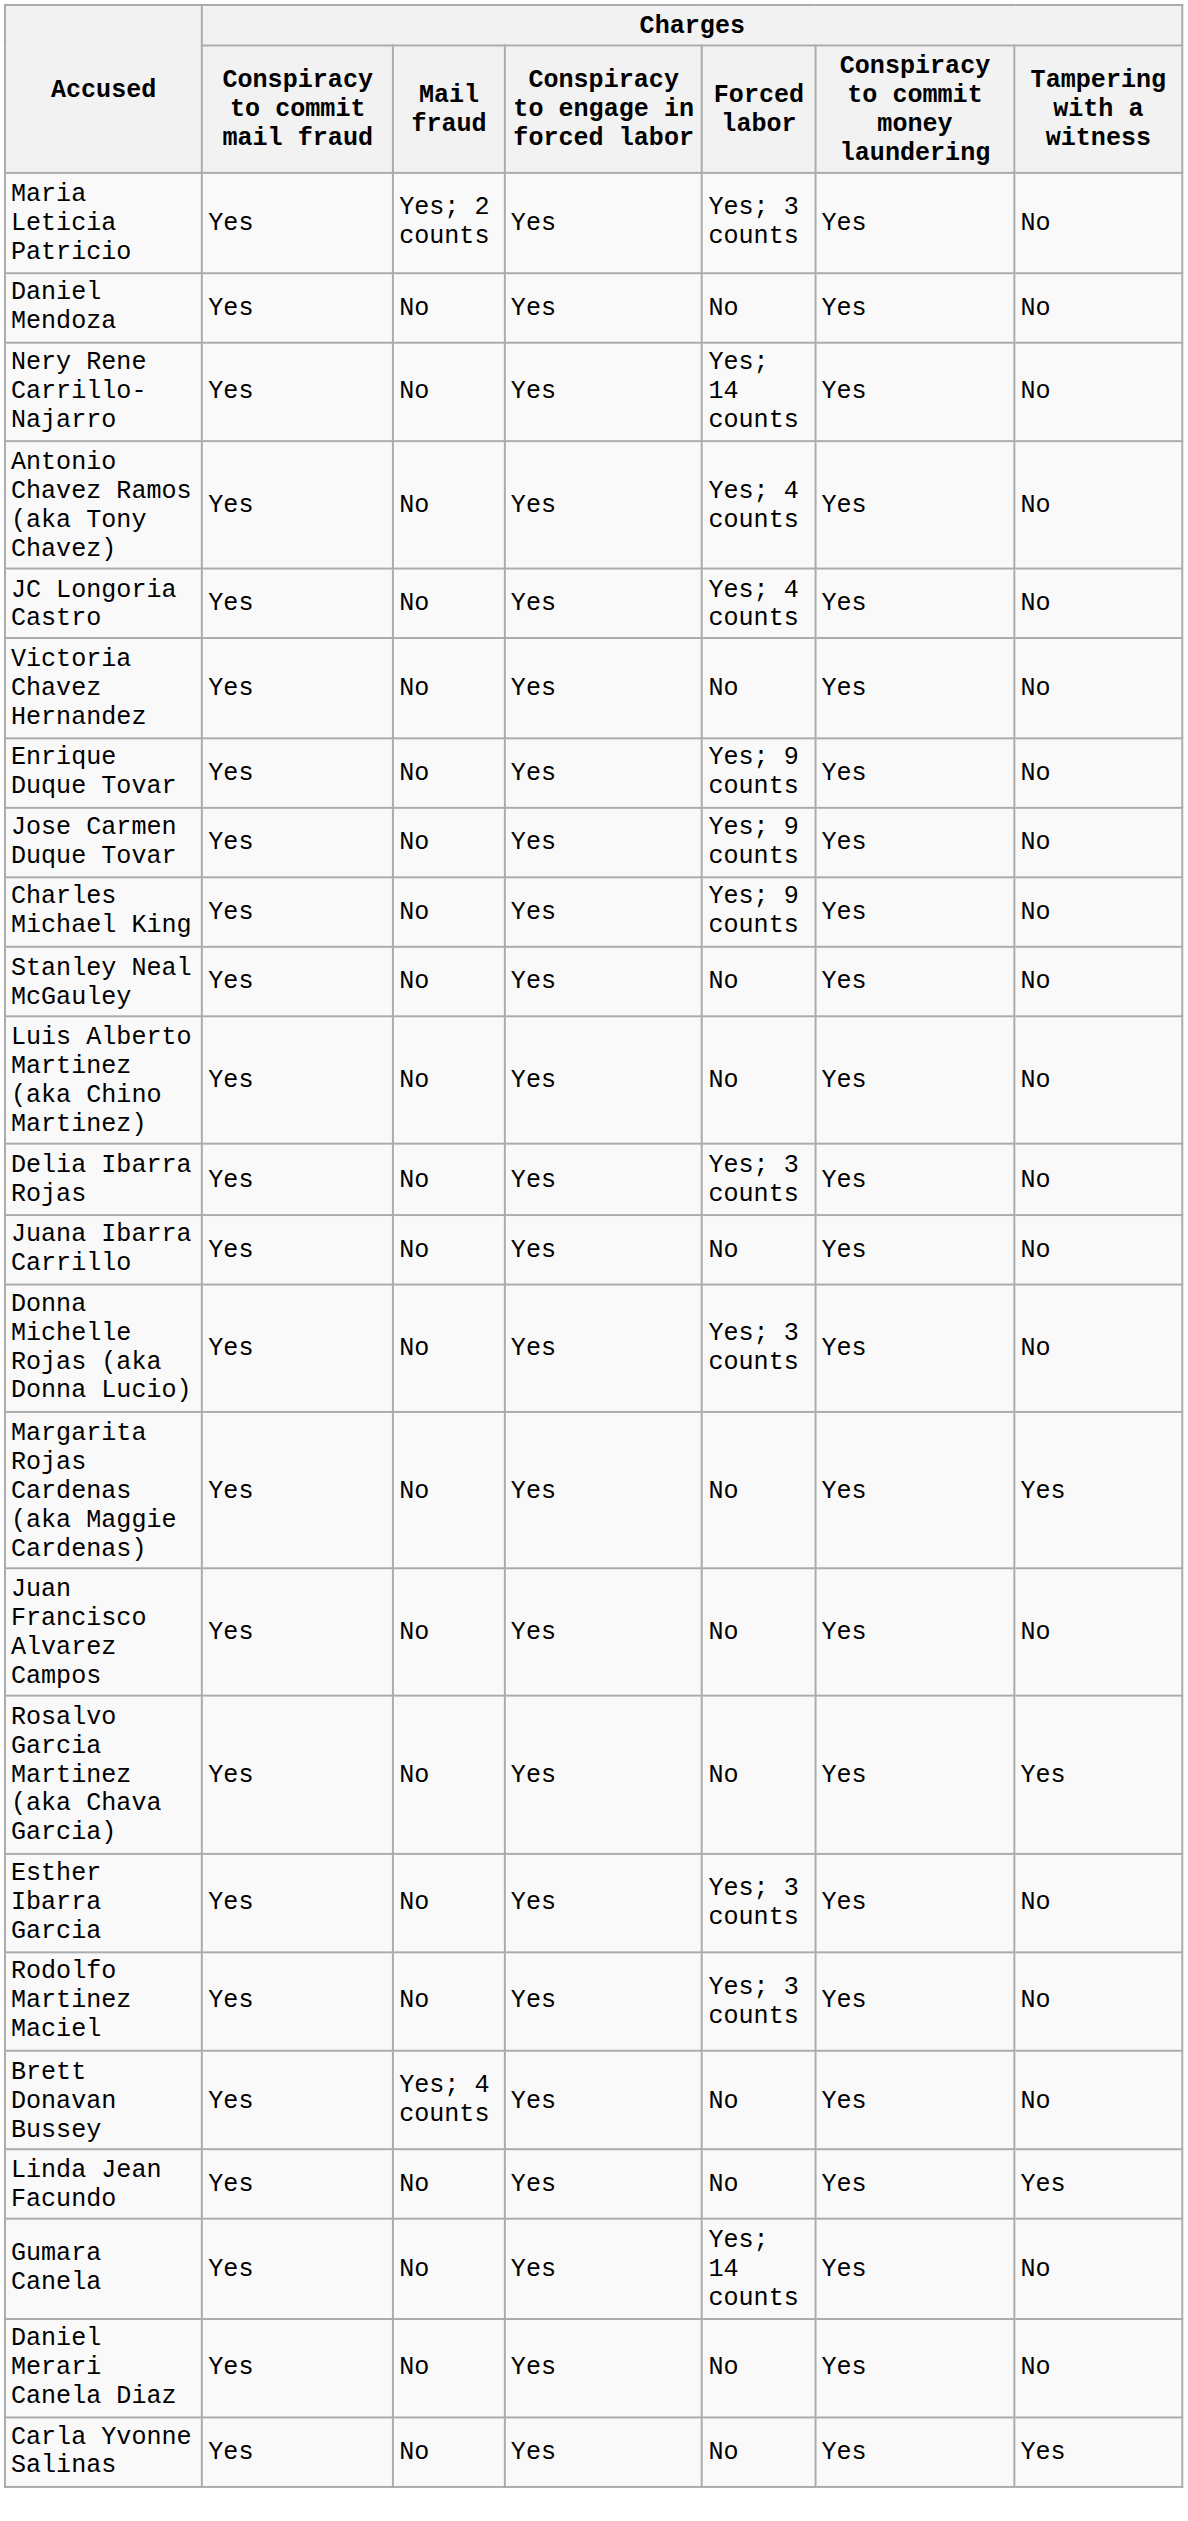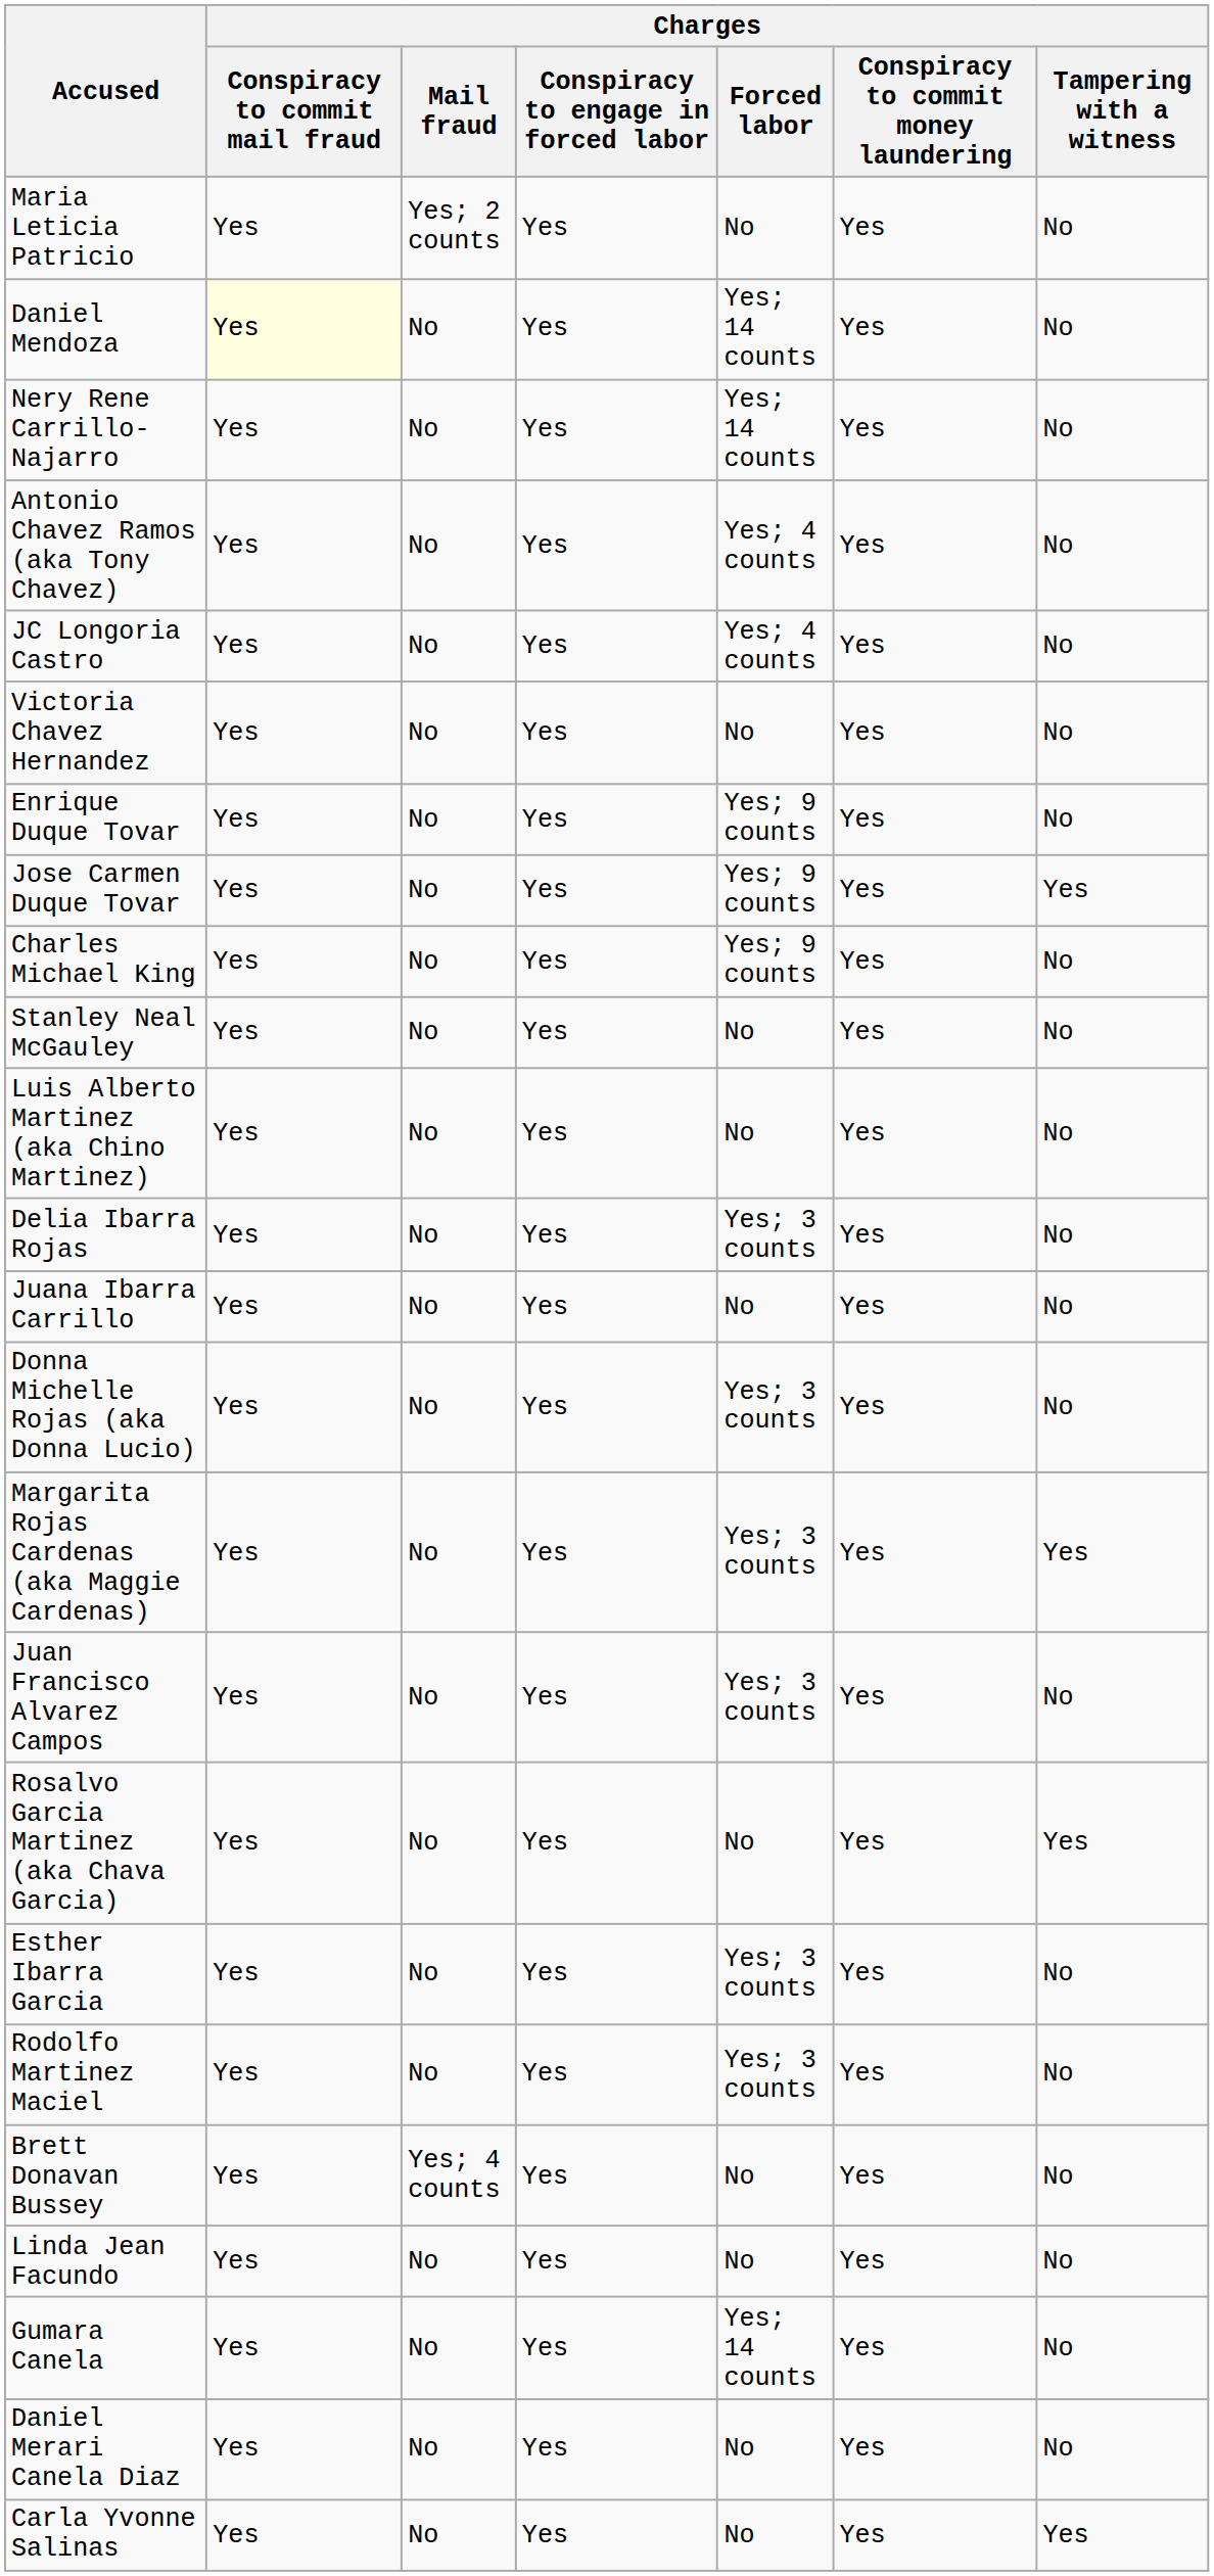Maria Leticia Patricio | Charges / Forced labor: Yes; 3 counts -> No
Daniel Mendoza | Charges / Conspiracy to commit mail fraud: no background -> lightyellow background
Daniel Mendoza | Charges / Forced labor: No -> Yes; 14 counts
Jose Carmen Duque Tovar | Charges / Tampering with a witness: No -> Yes
Margarita Rojas Cardenas (aka Maggie Cardenas) | Charges / Forced labor: No -> Yes; 3 counts
Juan Francisco Alvarez Campos | Charges / Forced labor: No -> Yes; 3 counts
Linda Jean Facundo | Charges / Tampering with a witness: Yes -> No
